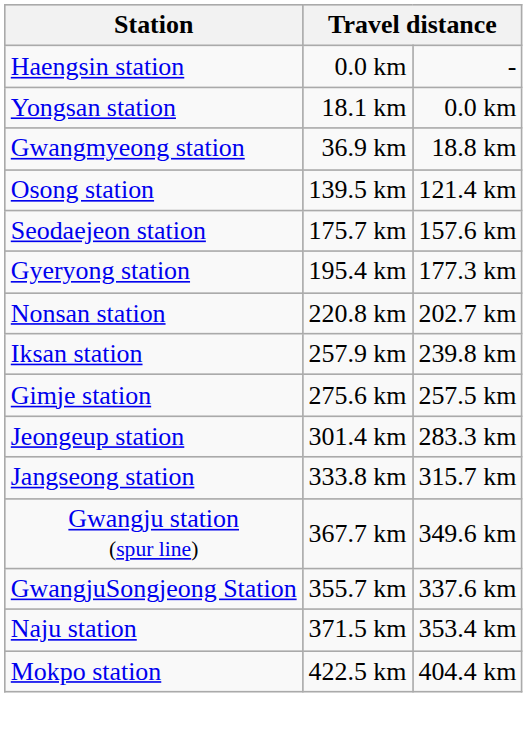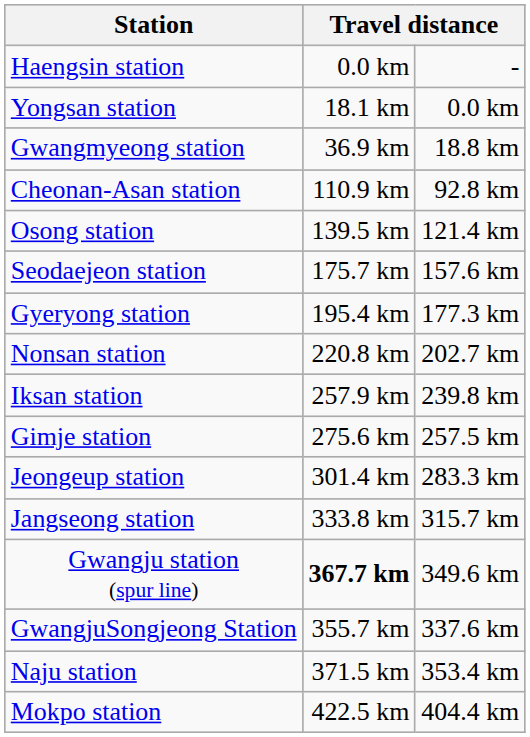+ row: Cheonan-Asan station | 110.9 km | 92.8 km
Gwangju station (spur line) | column 2: normal -> bold
